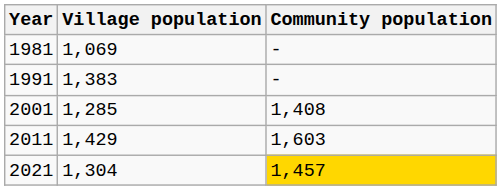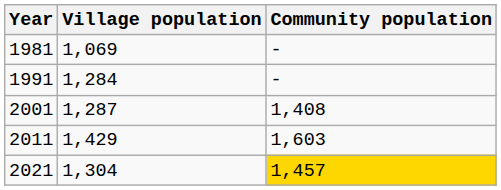1991 | Village population: 1,383 -> 1,284
2001 | Village population: 1,285 -> 1,287
